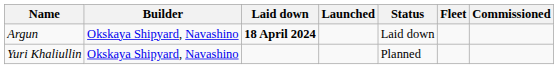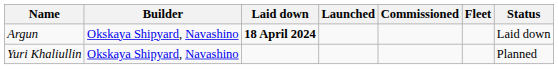columns swapped: Commissioned <-> Status
